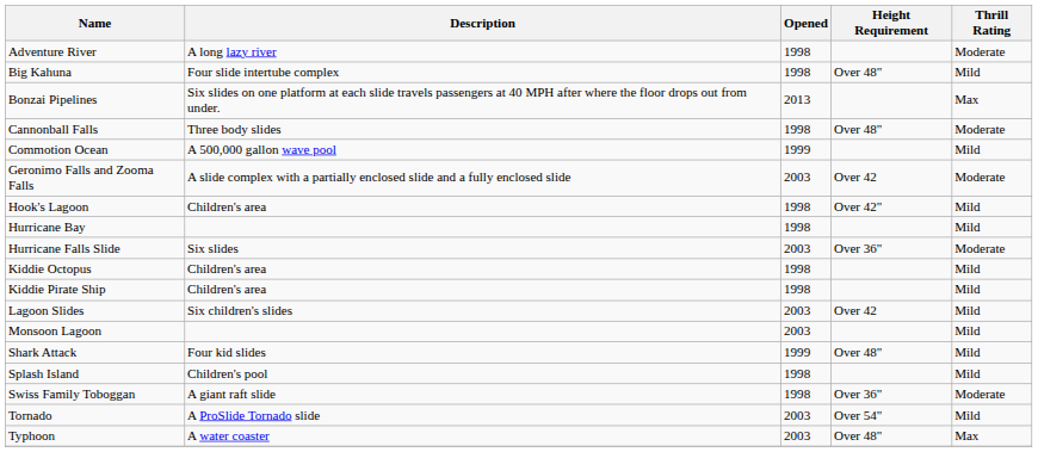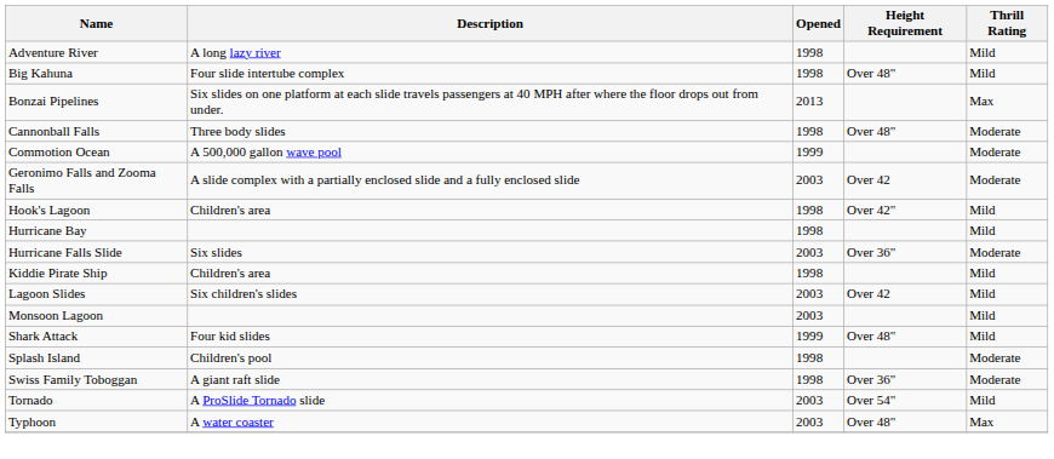Adventure River | Thrill Rating: Moderate -> Mild
Commotion Ocean | Thrill Rating: Mild -> Moderate
- row: Kiddie Octopus | Children's area | 1998 | Mild
Splash Island | Thrill Rating: Mild -> Moderate
